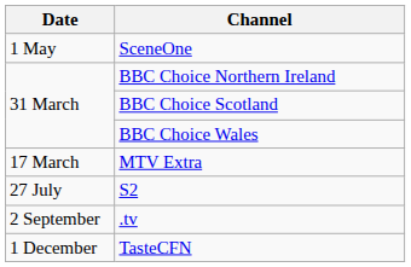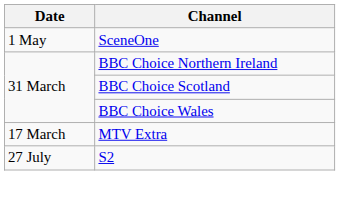- row: 2 September | .tv
- row: 1 December | TasteCFN
